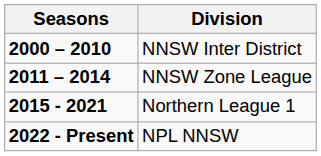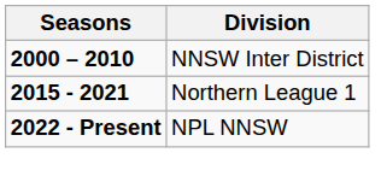- row: 2011 – 2014 | NNSW Zone League
